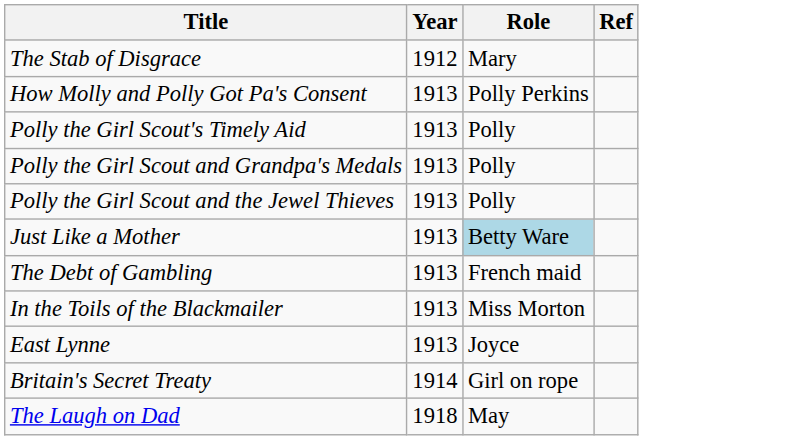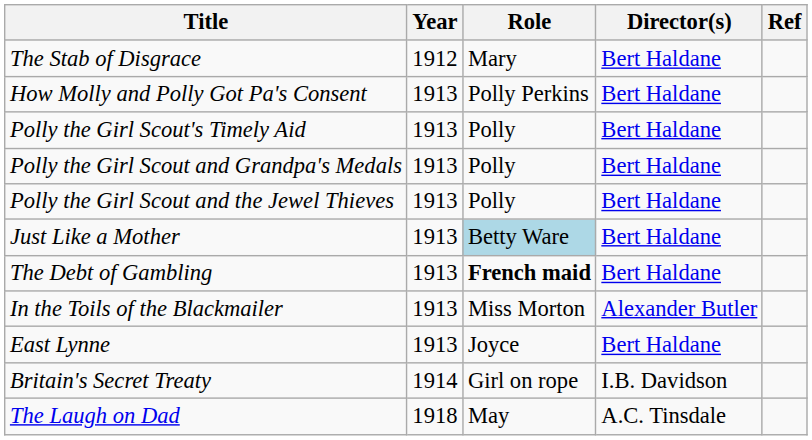+ column: Director(s) | Bert Haldane | Bert Haldane | Bert Haldane | Bert Haldane | Bert Haldane | Bert Haldane | Bert Haldane | Alexander Butler | Bert Haldane | I.B. Davidson | A.C. Tinsdale
The Debt of Gambling | Role: normal -> bold
